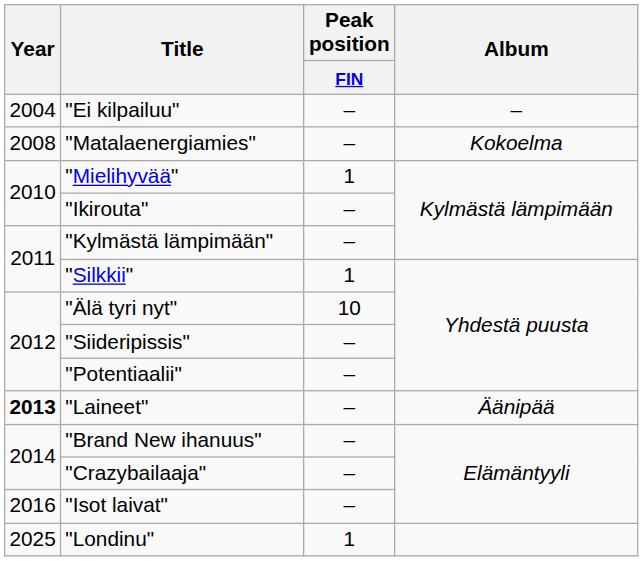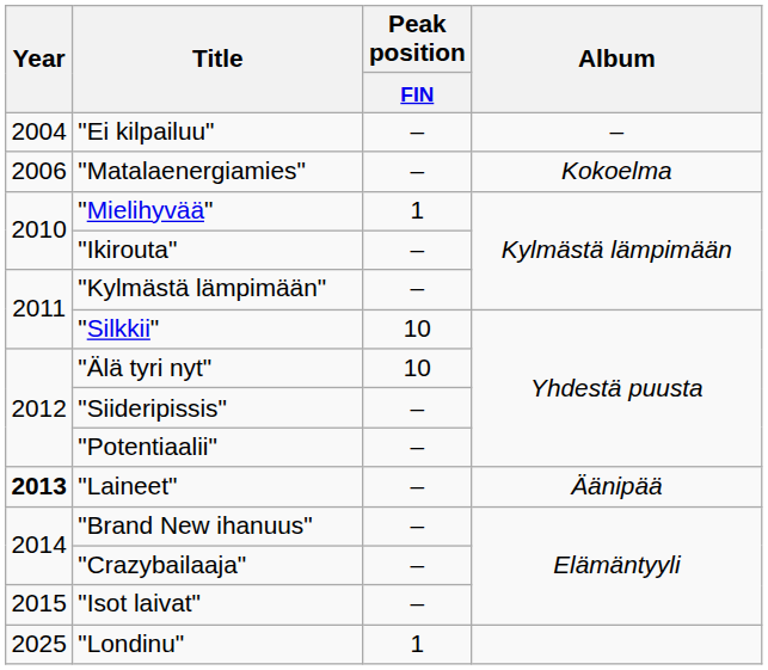"Matalaenergiamies" | Year: 2008 -> 2006
"Silkkii" | Peak position / FIN: 1 -> 10
"Isot laivat" | Year: 2016 -> 2015
